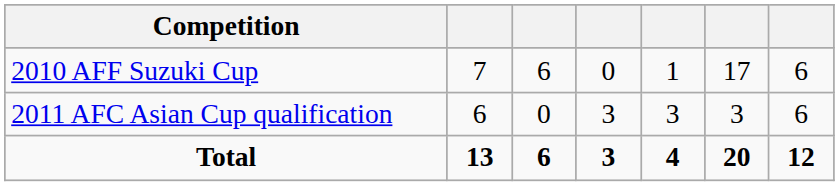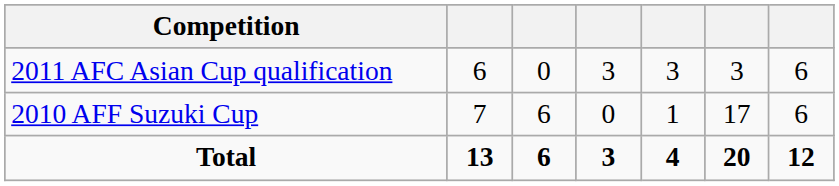rows swapped: 2011 AFC Asian Cup qualification <-> 2010 AFF Suzuki Cup
